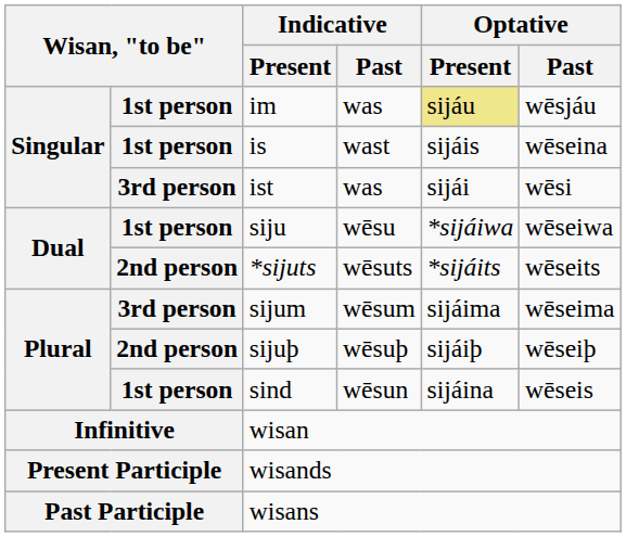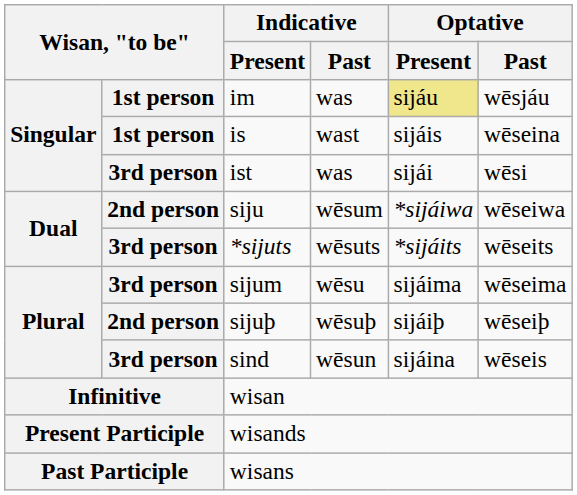siju | column 2: 1st person -> 2nd person
siju | Indicative / Past: wēsu -> wēsum
*sijuts | column 2: 2nd person -> 3rd person
sijum | Indicative / Past: wēsum -> wēsu
sind | column 2: 1st person -> 3rd person
